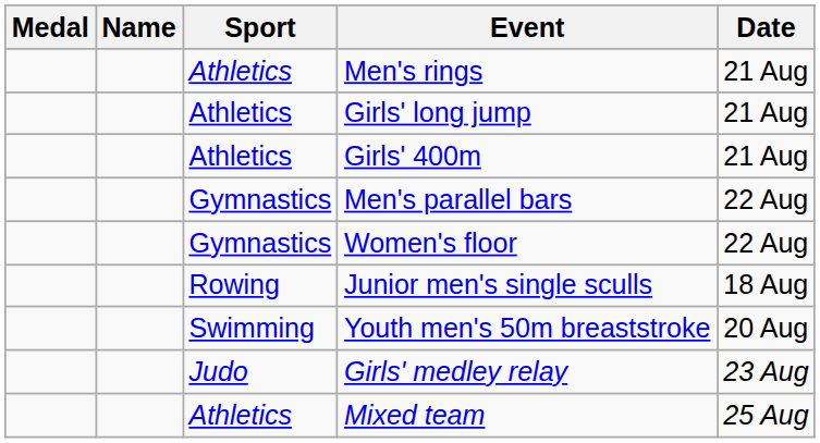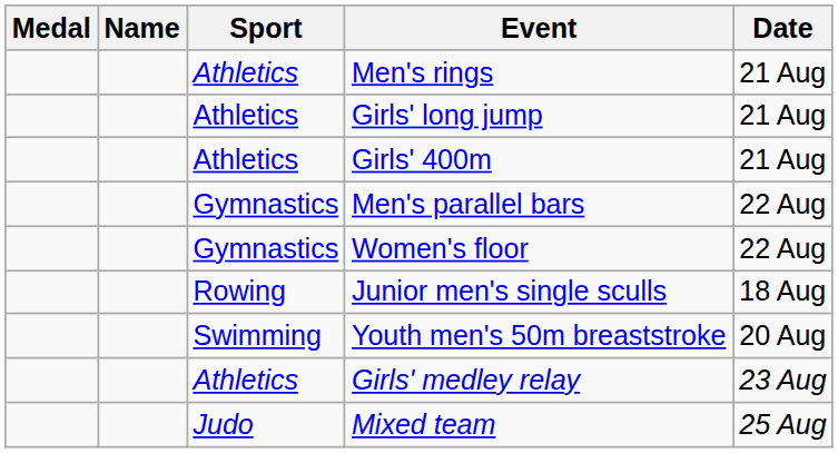Girls' medley relay | Sport: Judo -> Athletics
Mixed team | Sport: Athletics -> Judo
